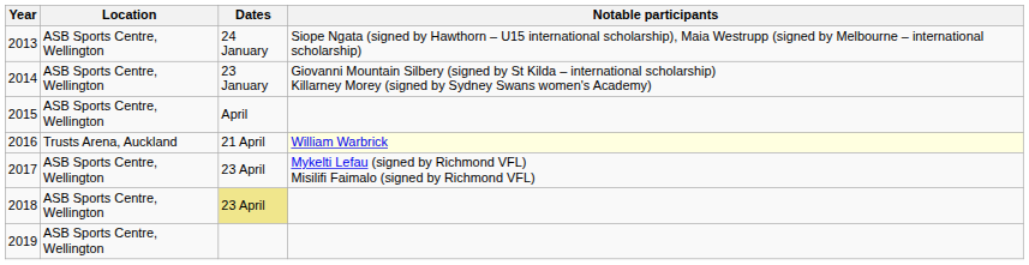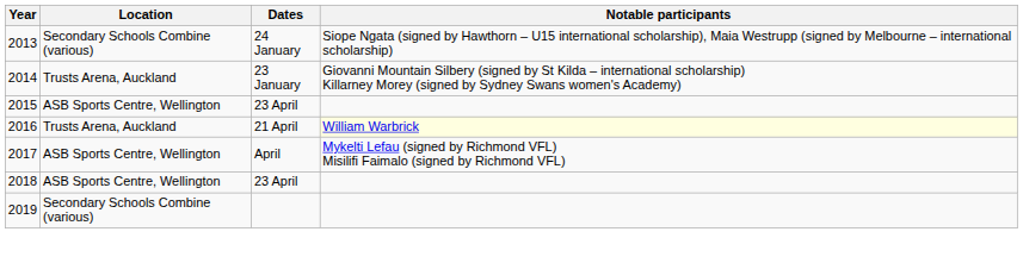2013 | Location: ASB Sports Centre, Wellington -> Secondary Schools Combine (various)
2014 | Location: ASB Sports Centre, Wellington -> Trusts Arena, Auckland
2015 | Dates: April -> 23 April
2017 | Dates: 23 April -> April
2018 | Dates: khaki background -> no background
2019 | Location: ASB Sports Centre, Wellington -> Secondary Schools Combine (various)
